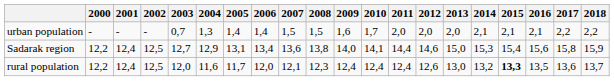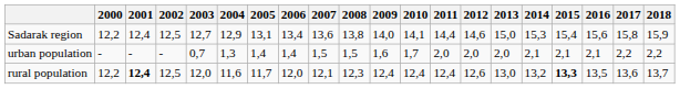rows swapped: Sadarak region <-> urban population
rural population | 2001: normal -> bold
